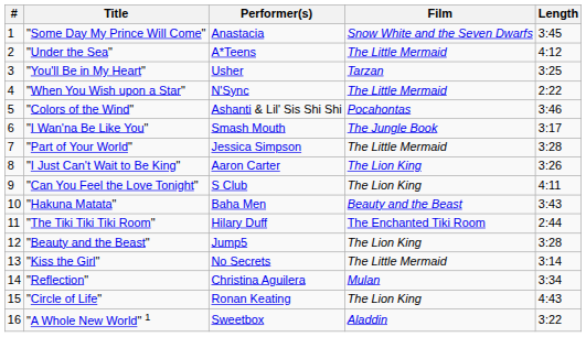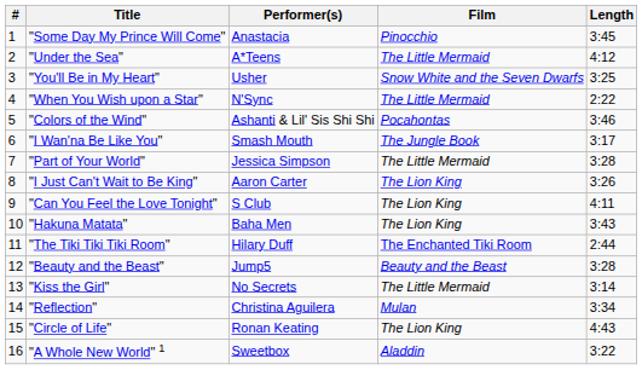"Some Day My Prince Will Come" | Film: Snow White and the Seven Dwarfs -> Pinocchio
"You'll Be in My Heart" | Film: Tarzan -> Snow White and the Seven Dwarfs
"Hakuna Matata" | Film: Beauty and the Beast -> The Lion King
"Beauty and the Beast" | Film: The Lion King -> Beauty and the Beast
